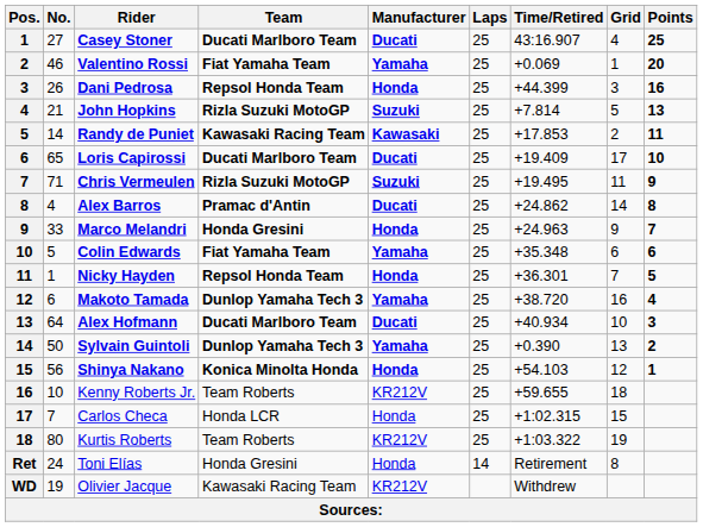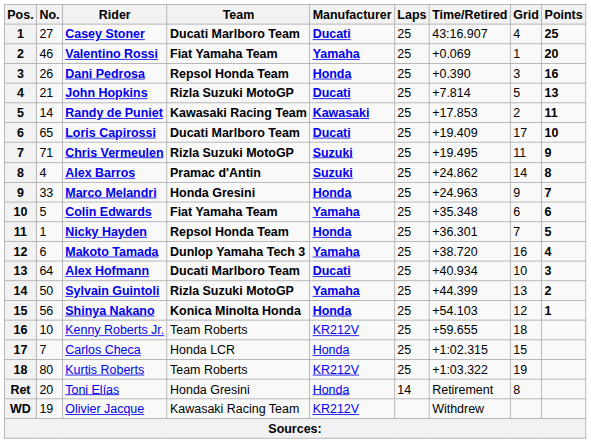Dani Pedrosa | Time/Retired: +44.399 -> +0.390
John Hopkins | Manufacturer: Suzuki -> Ducati
Alex Barros | Manufacturer: Ducati -> Suzuki
Sylvain Guintoli | Team: Dunlop Yamaha Tech 3 -> Rizla Suzuki MotoGP
Sylvain Guintoli | Time/Retired: +0.390 -> +44.399
Toni Elías | No.: 24 -> 20
